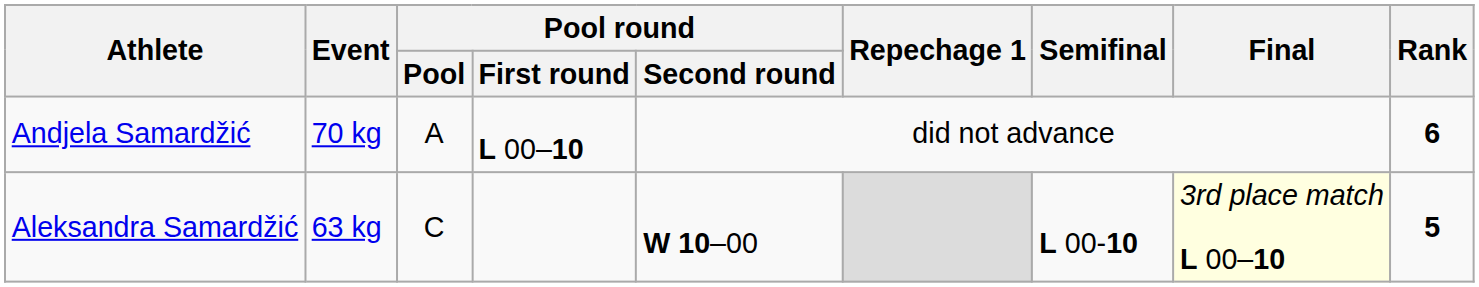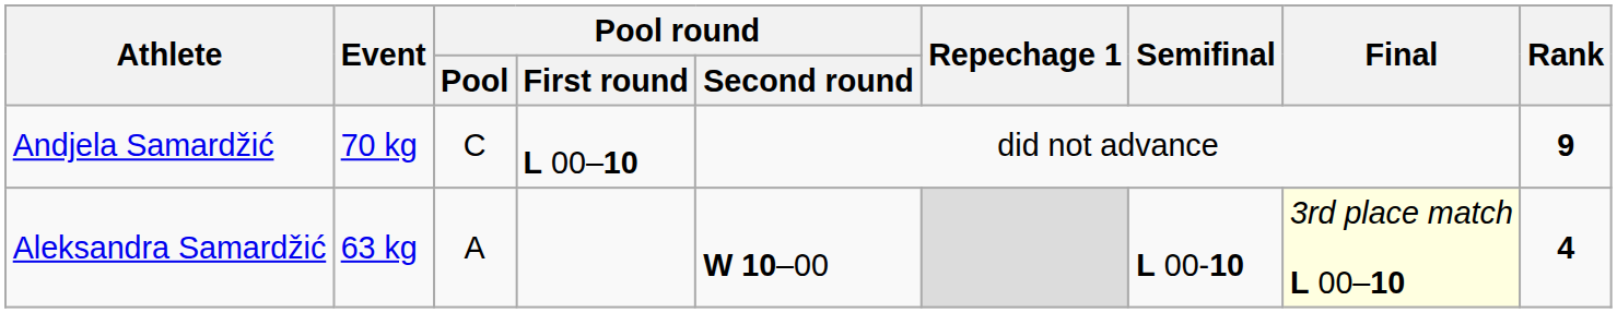Andjela Samardžić | Pool round / Pool: A -> C
Andjela Samardžić | Rank: 6 -> 9
Aleksandra Samardžić | Pool round / Pool: C -> A
Aleksandra Samardžić | Rank: 5 -> 4
